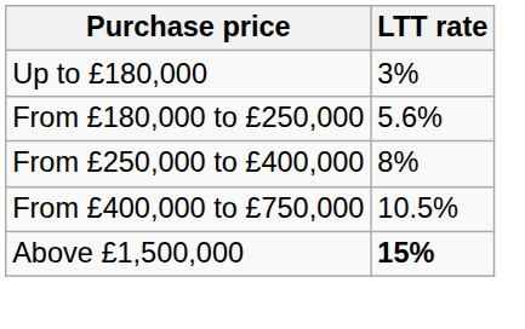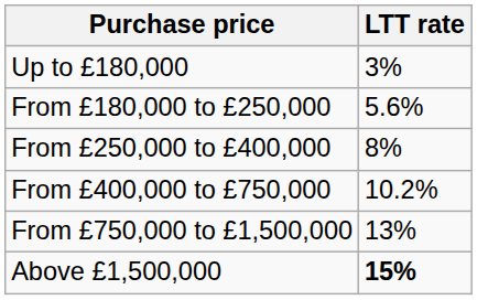From £400,000 to £750,000 | LTT rate: 10.5% -> 10.2%
+ row: From £750,000 to £1,500,000 | 13%
